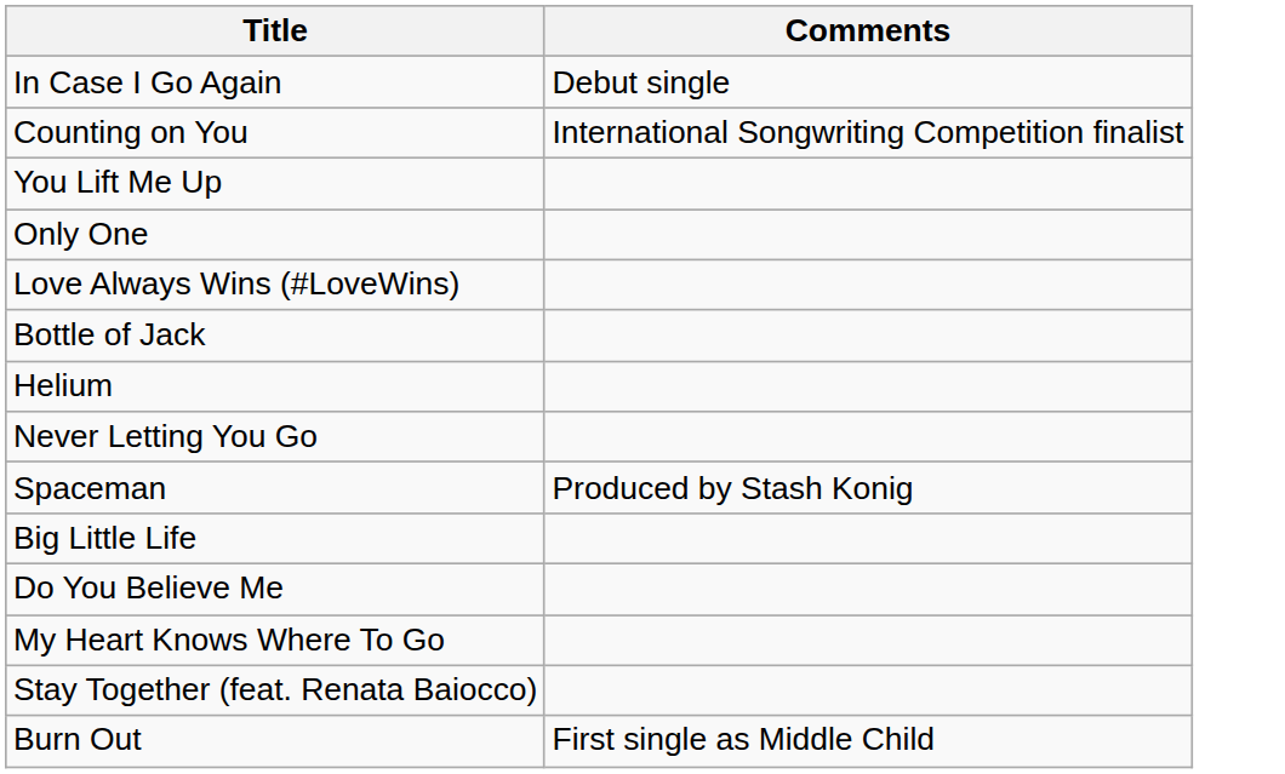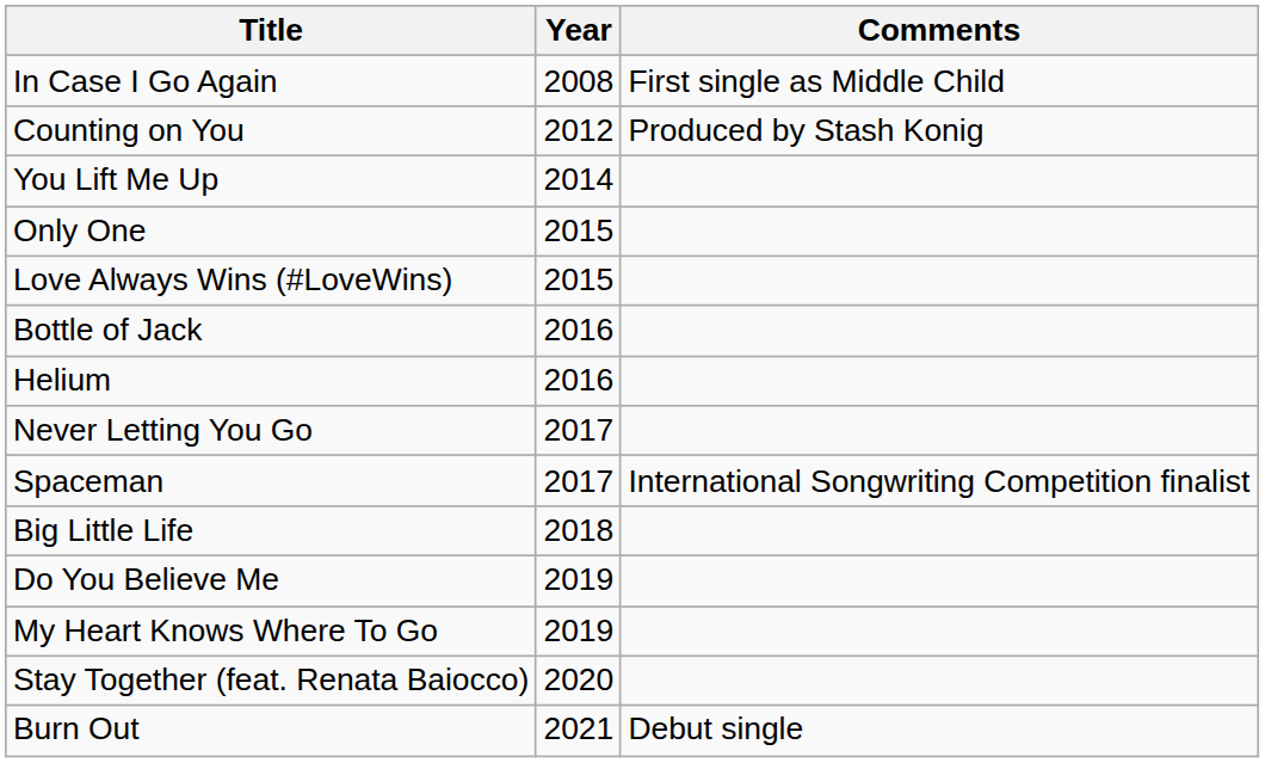+ column: Year | 2008 | 2012 | 2014 | 2015 | 2015 | 2016 | 2016 | 2017 | 2017 | 2018 | 2019 | 2019 | 2020 | 2021
In Case I Go Again | Comments: Debut single -> First single as Middle Child
Counting on You | Comments: International Songwriting Competition finalist -> Produced by Stash Konig
Spaceman | Comments: Produced by Stash Konig -> International Songwriting Competition finalist
Burn Out | Comments: First single as Middle Child -> Debut single
